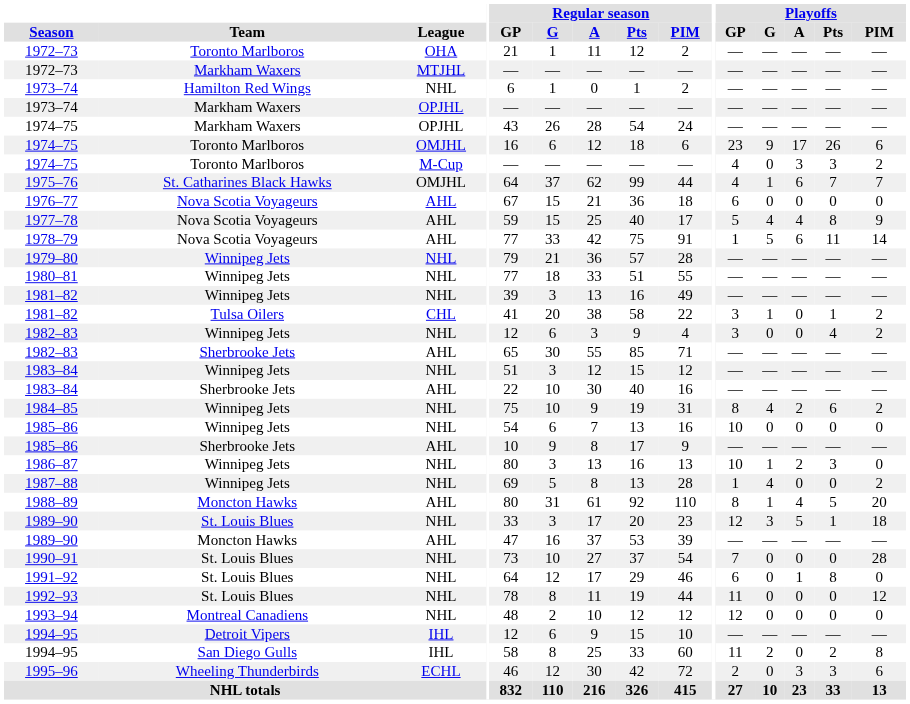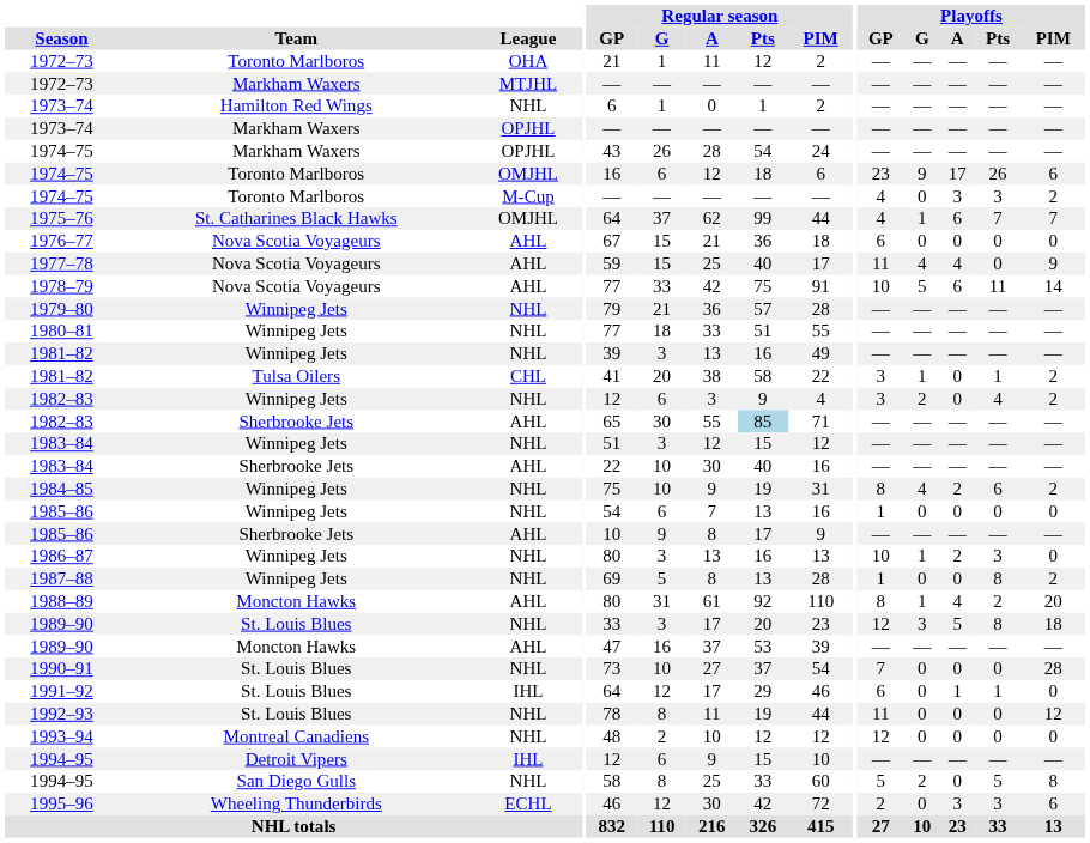1977–78 | Playoffs / GP: 5 -> 11
1977–78 | Playoffs / Pts: 8 -> 0
1978–79 | Playoffs / GP: 1 -> 10
1982–83 / Winnipeg Jets | Playoffs / G: 0 -> 2
1982–83 / Sherbrooke Jets | Regular season / Pts: no background -> lightblue background
1985–86 / Winnipeg Jets | Playoffs / GP: 10 -> 1
1987–88 | Playoffs / G: 4 -> 0
1987–88 | Playoffs / Pts: 0 -> 8
1988–89 | Playoffs / Pts: 5 -> 2
1989–90 / St. Louis Blues | Playoffs / Pts: 1 -> 8
1991–92 | League: NHL -> IHL
1991–92 | Playoffs / Pts: 8 -> 1
1994–95 / San Diego Gulls | League: IHL -> NHL
1994–95 / San Diego Gulls | Playoffs / GP: 11 -> 5
1994–95 / San Diego Gulls | Playoffs / Pts: 2 -> 5
